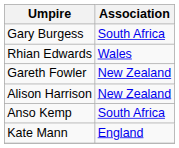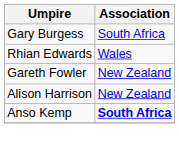Anso Kemp | Association: normal -> bold
- row: Kate Mann | England
